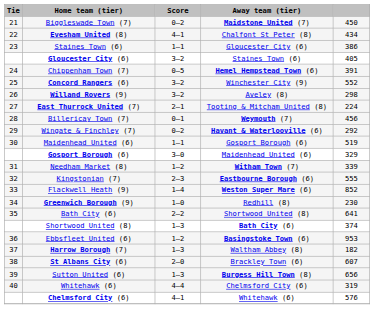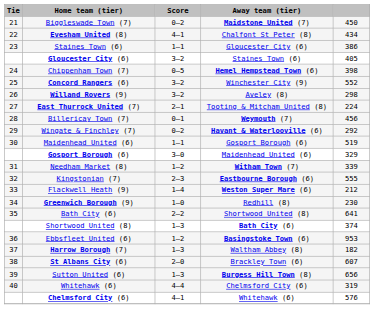Chippenham Town (7) | column 5: 391 -> 398
Flackwell Heath (9) | column 5: 852 -> 212
